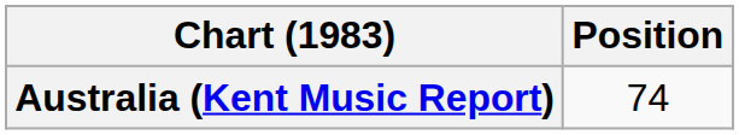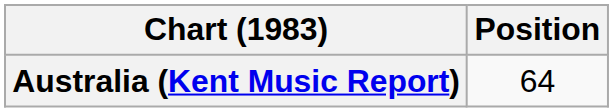Australia (Kent Music Report) | Position: 74 -> 64
